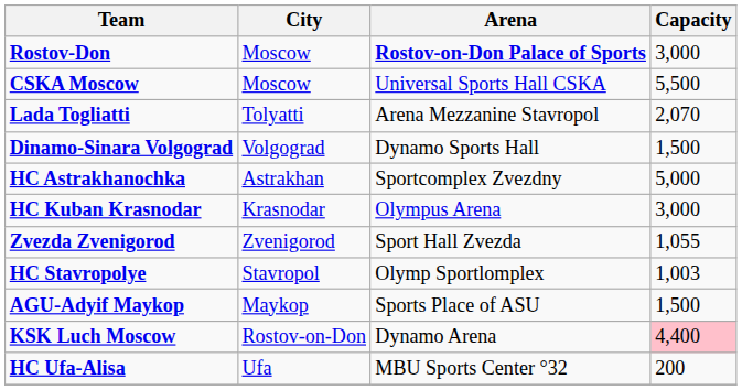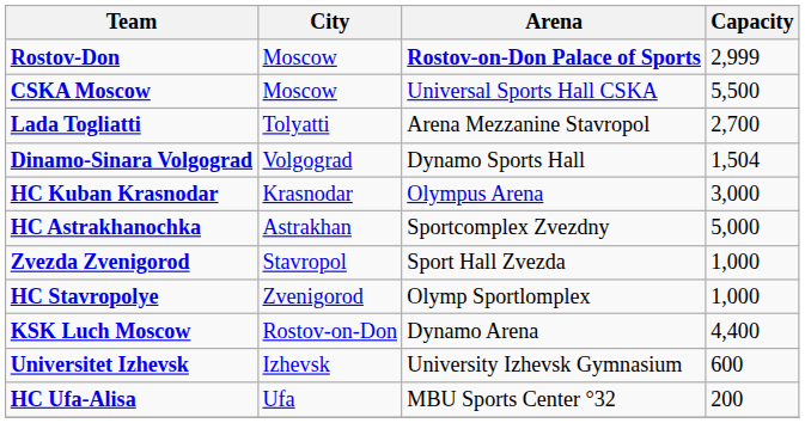Rostov-Don | Capacity: 3,000 -> 2,999
Lada Togliatti | Capacity: 2,070 -> 2,700
Dinamo-Sinara Volgograd | Capacity: 1,500 -> 1,504
rows swapped: HC Kuban Krasnodar <-> HC Astrakhanochka
Zvezda Zvenigorod | City: Zvenigorod -> Stavropol
Zvezda Zvenigorod | Capacity: 1,055 -> 1,000
HC Stavropolye | City: Stavropol -> Zvenigorod
HC Stavropolye | Capacity: 1,003 -> 1,000
- row: AGU-Adyif Maykop | Maykop | Sports Place of ASU | 1,500
KSK Luch Moscow | Capacity: pink background -> no background
+ row: Universitet Izhevsk | Izhevsk | University Izhevsk Gymnasium | 600
